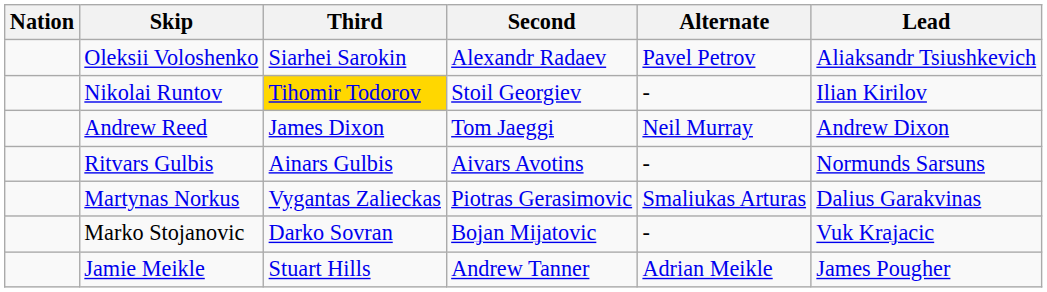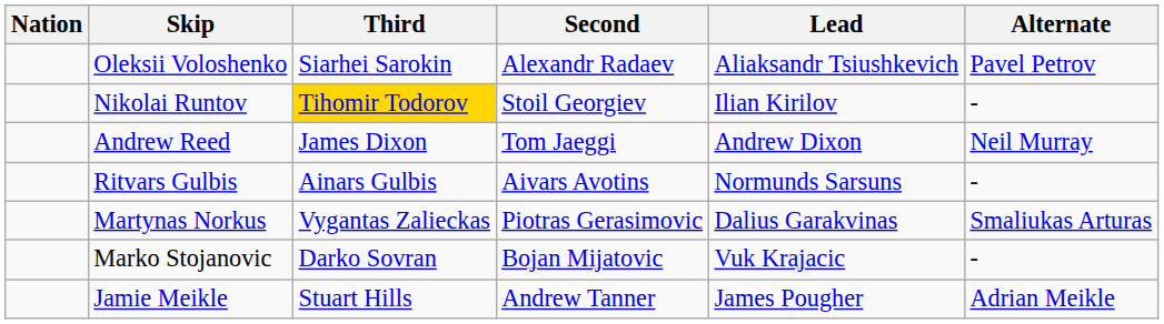columns swapped: Lead <-> Alternate
